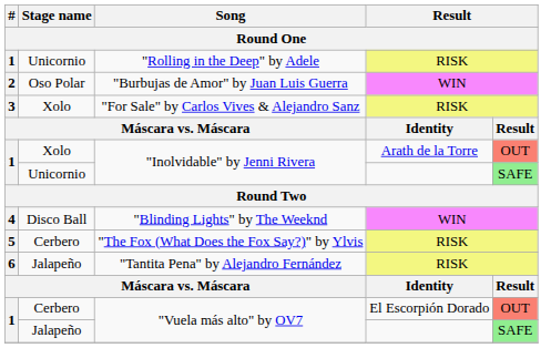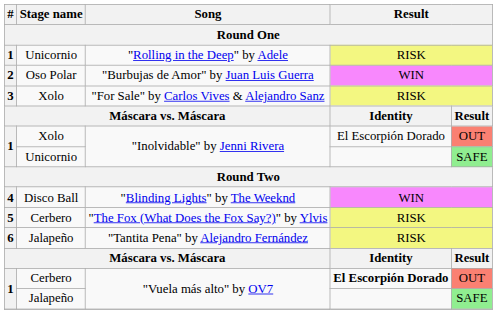Xolo / "Inolvidable" by Jenni Rivera | column 4: Arath de la Torre -> El Escorpión Dorado
Cerbero / "Vuela más alto" by OV7 | column 4: normal -> bold
